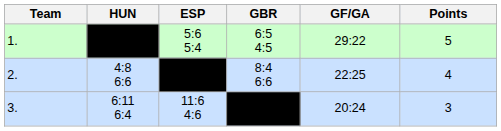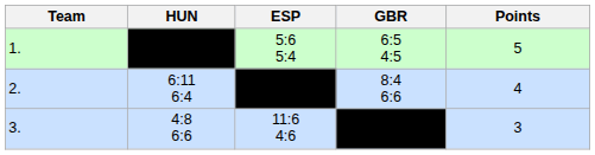- column: GF/GA | 29:22 | 22:25 | 20:24
2. | HUN: 4:8 6:6 -> 6:11 6:4
3. | HUN: 6:11 6:4 -> 4:8 6:6
